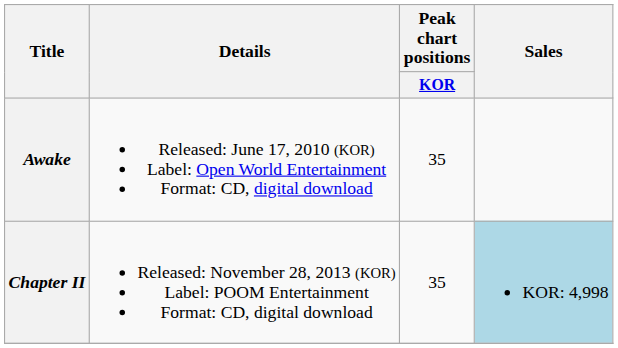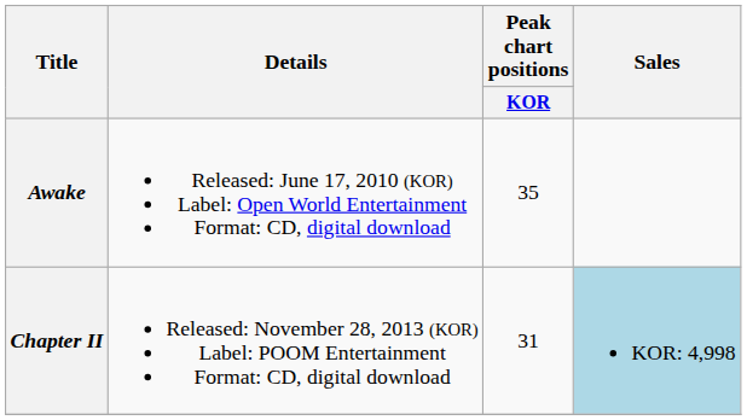Chapter II | Peak chart positions / KOR: 35 -> 31
